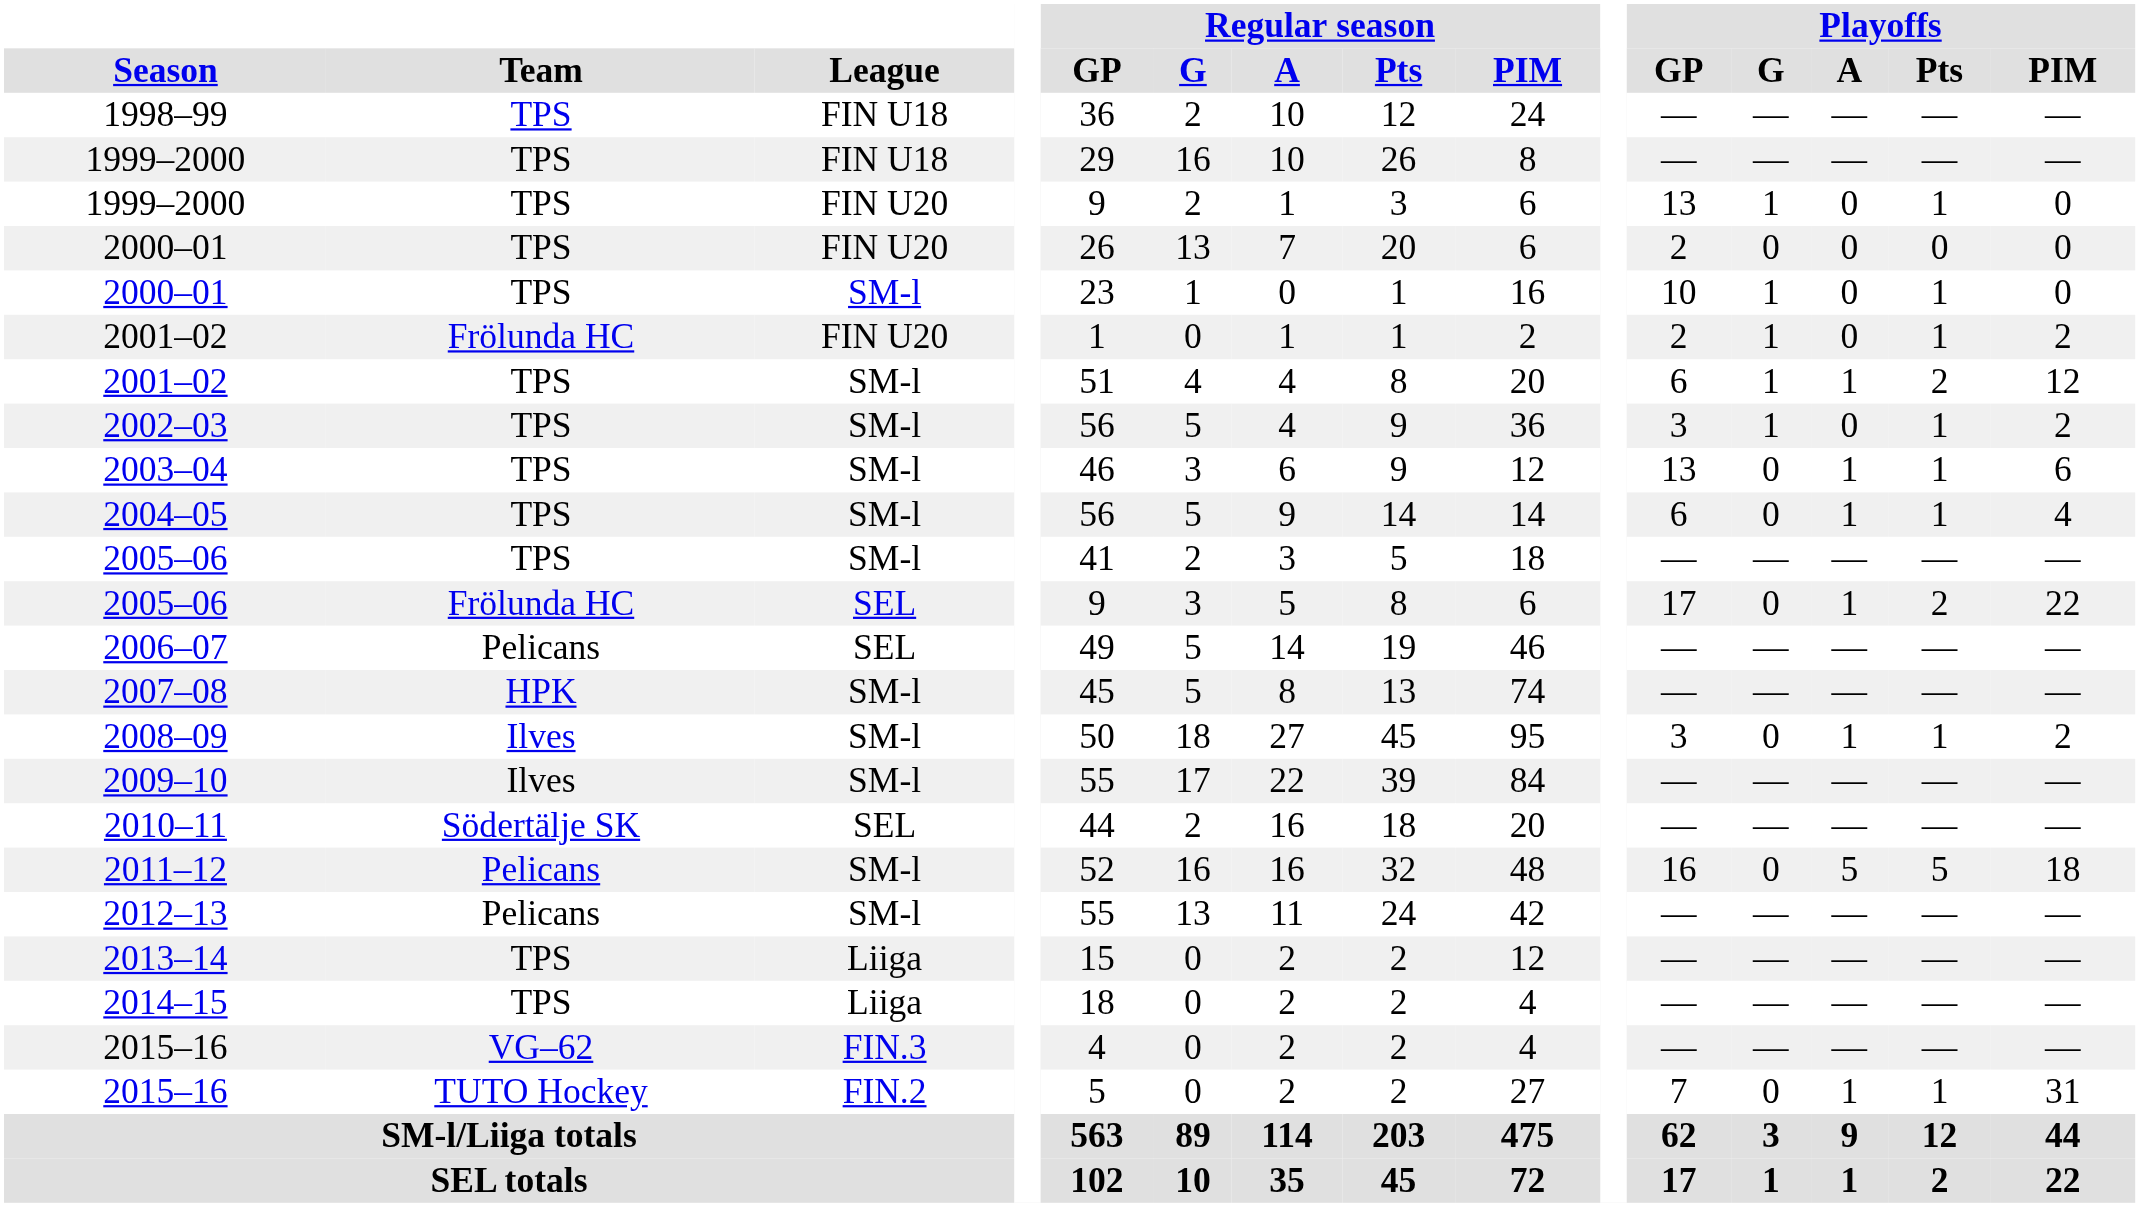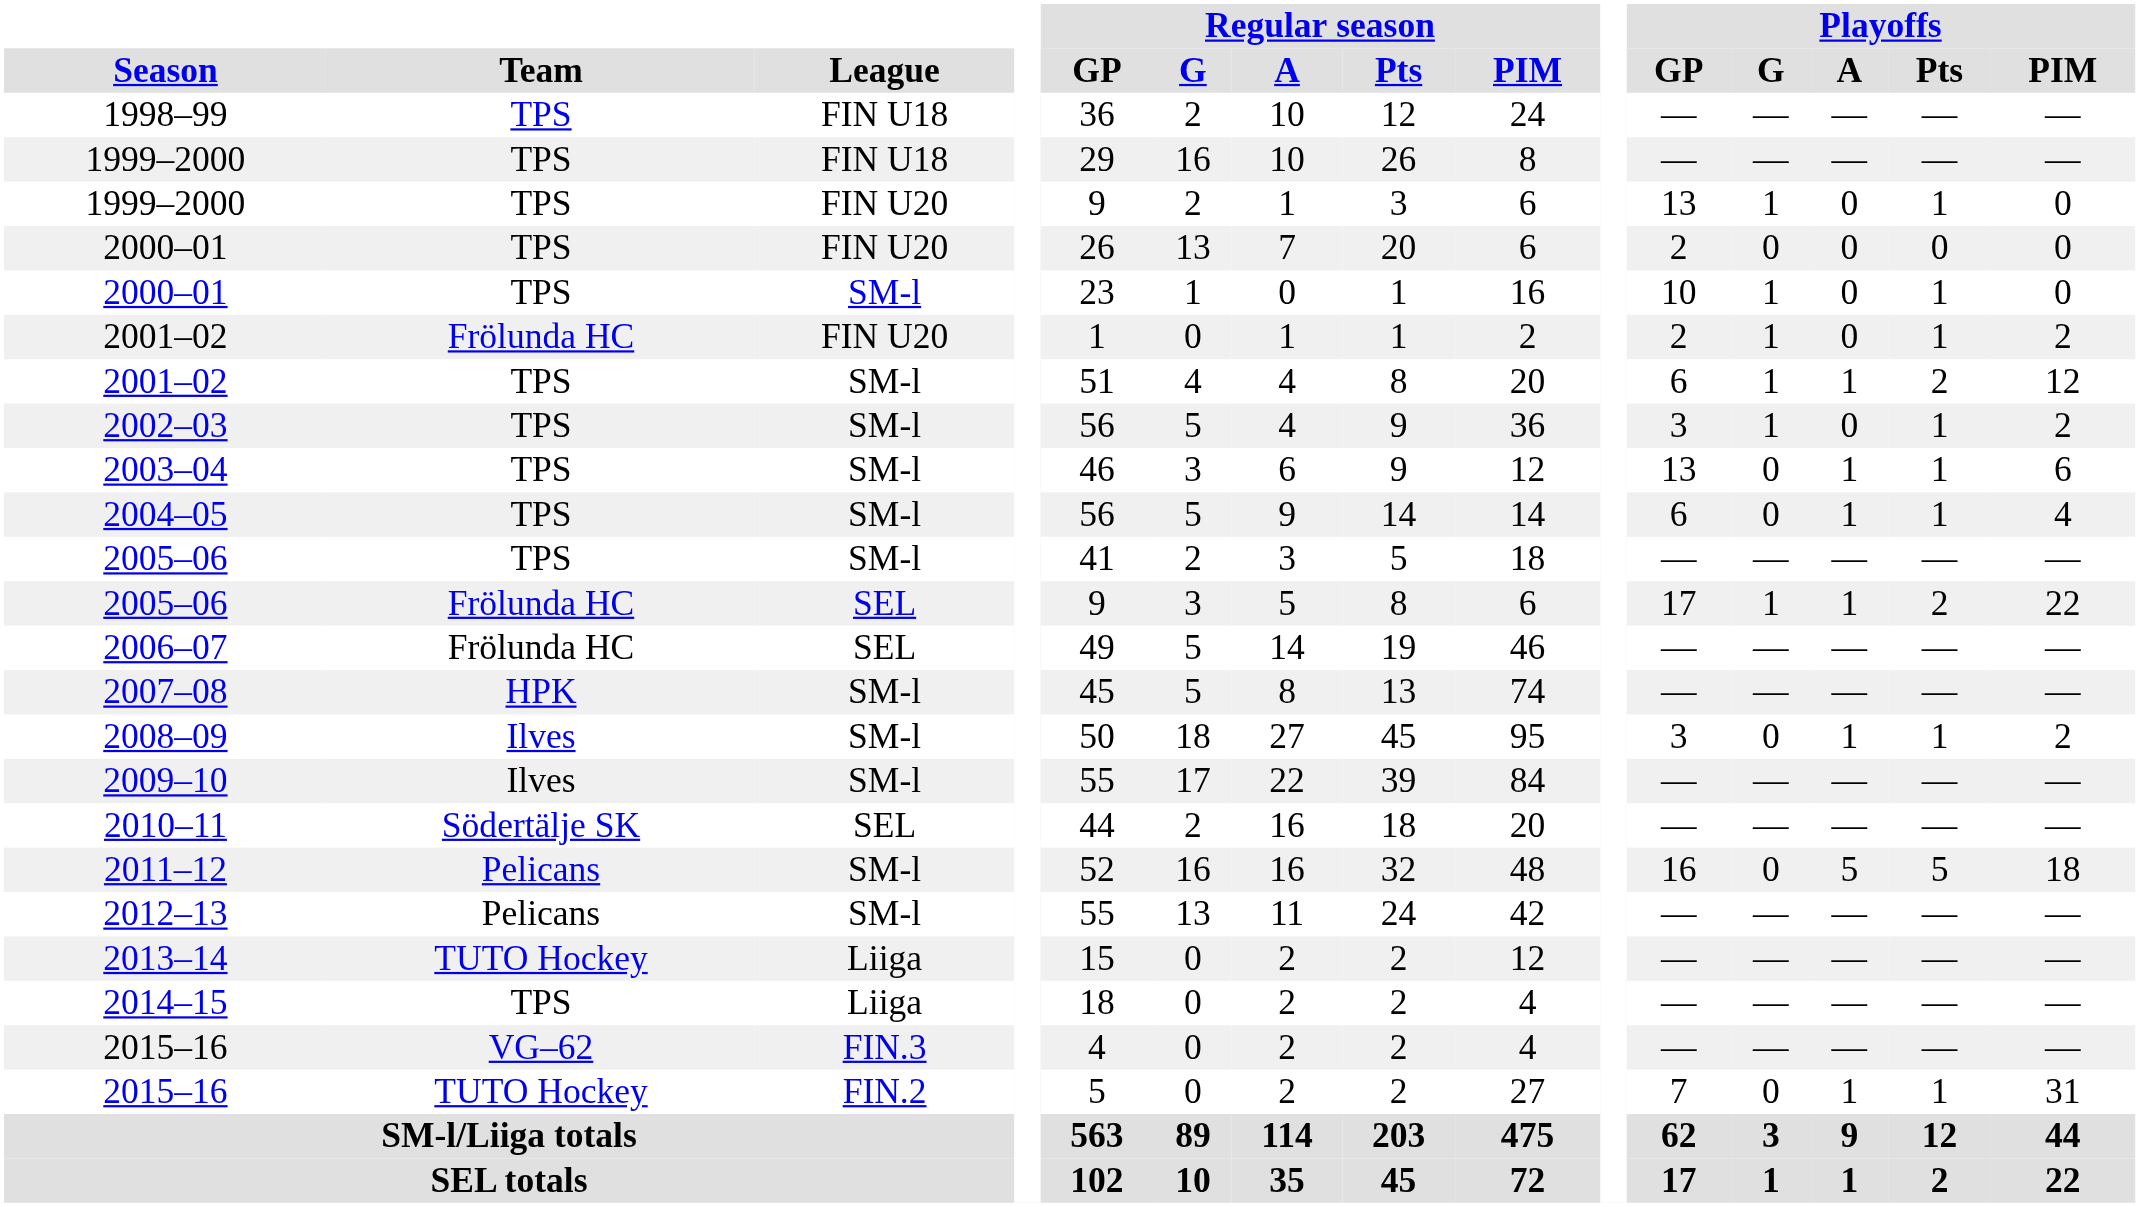2005–06 / SEL | Playoffs / G: 0 -> 1
2006–07 | Team: Pelicans -> Frölunda HC
2013–14 | Team: TPS -> TUTO Hockey
